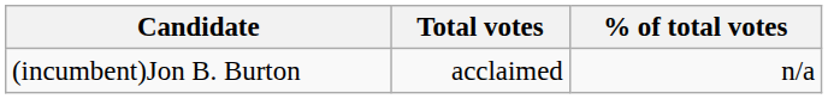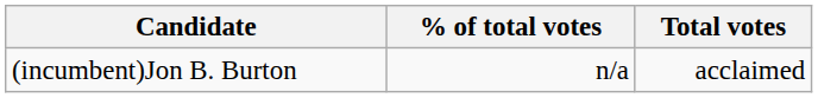columns swapped: Total votes <-> % of total votes
